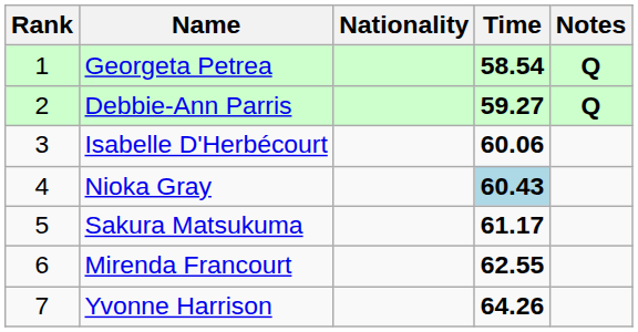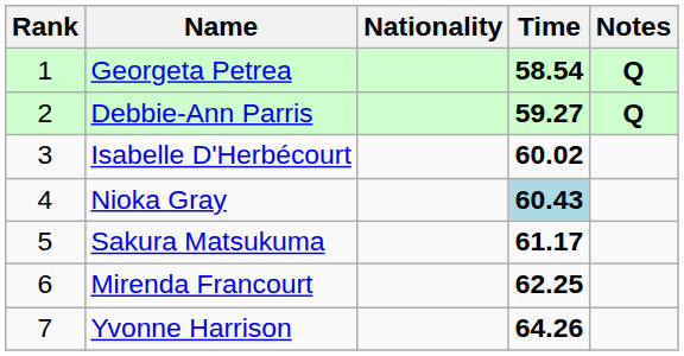Isabelle D'Herbécourt | Time: 60.06 -> 60.02
Mirenda Francourt | Time: 62.55 -> 62.25
